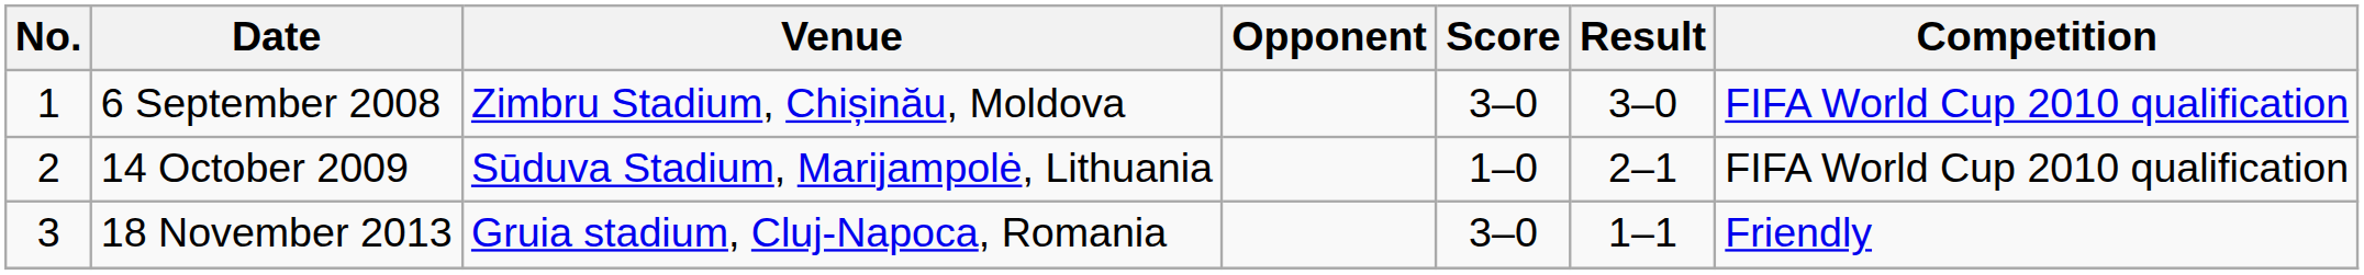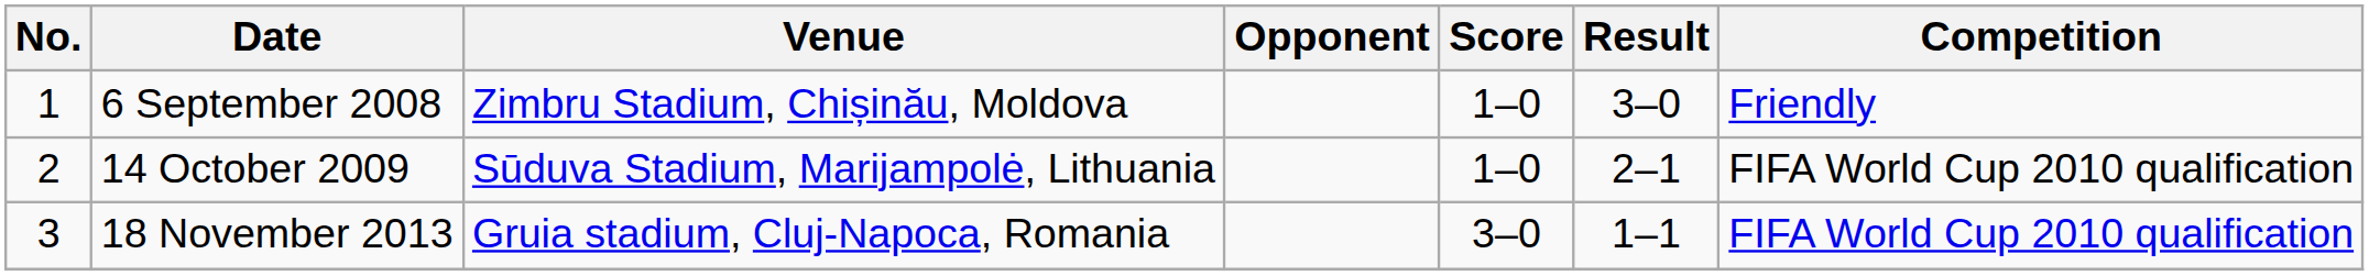6 September 2008 | Score: 3–0 -> 1–0
6 September 2008 | Competition: FIFA World Cup 2010 qualification -> Friendly
18 November 2013 | Competition: Friendly -> FIFA World Cup 2010 qualification
